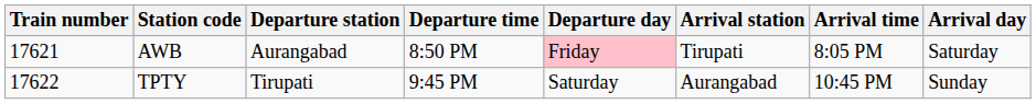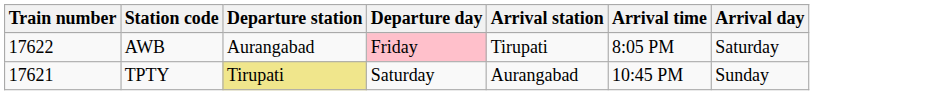- column: Departure time | 8:50 PM | 9:45 PM
AWB | Train number: 17621 -> 17622
TPTY | Train number: 17622 -> 17621
TPTY | Departure station: no background -> khaki background
